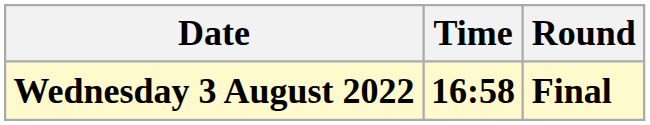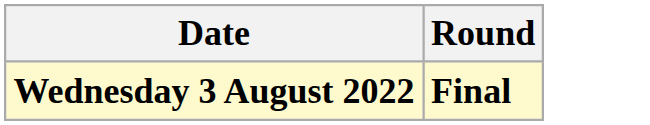- column: Time | 16:58
